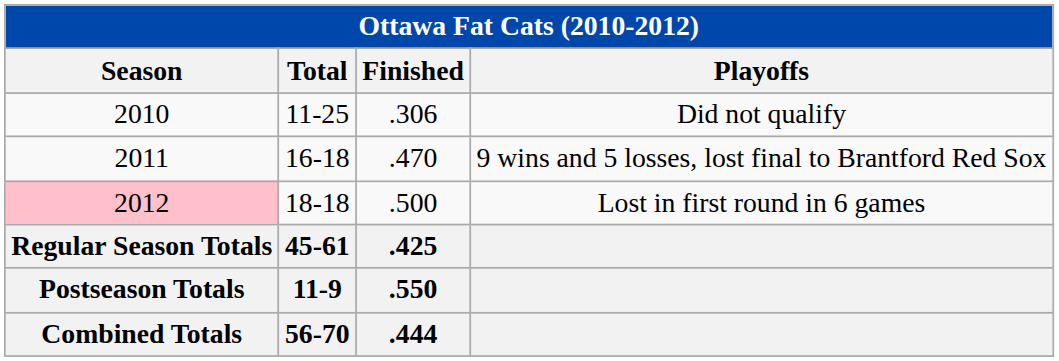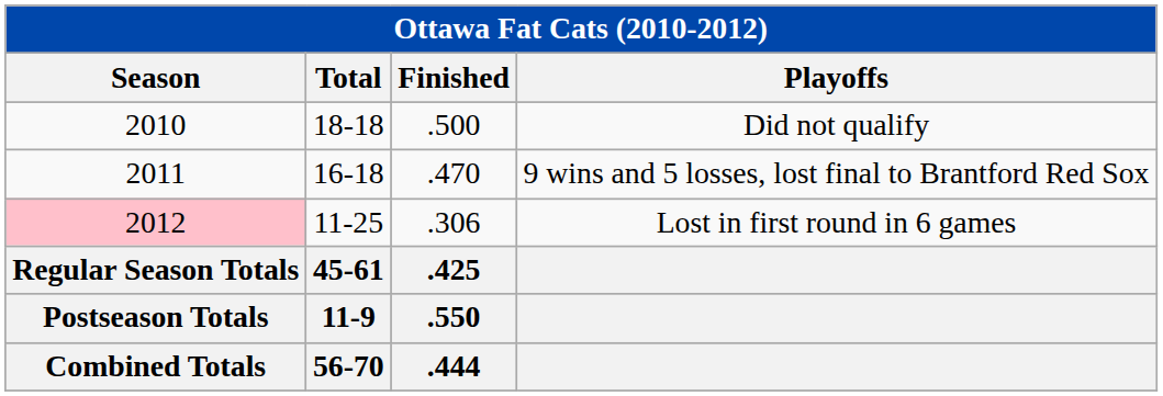Did not qualify | Total: 11-25 -> 18-18
Did not qualify | Finished: .306 -> .500
Lost in first round in 6 games | Total: 18-18 -> 11-25
Lost in first round in 6 games | Finished: .500 -> .306
